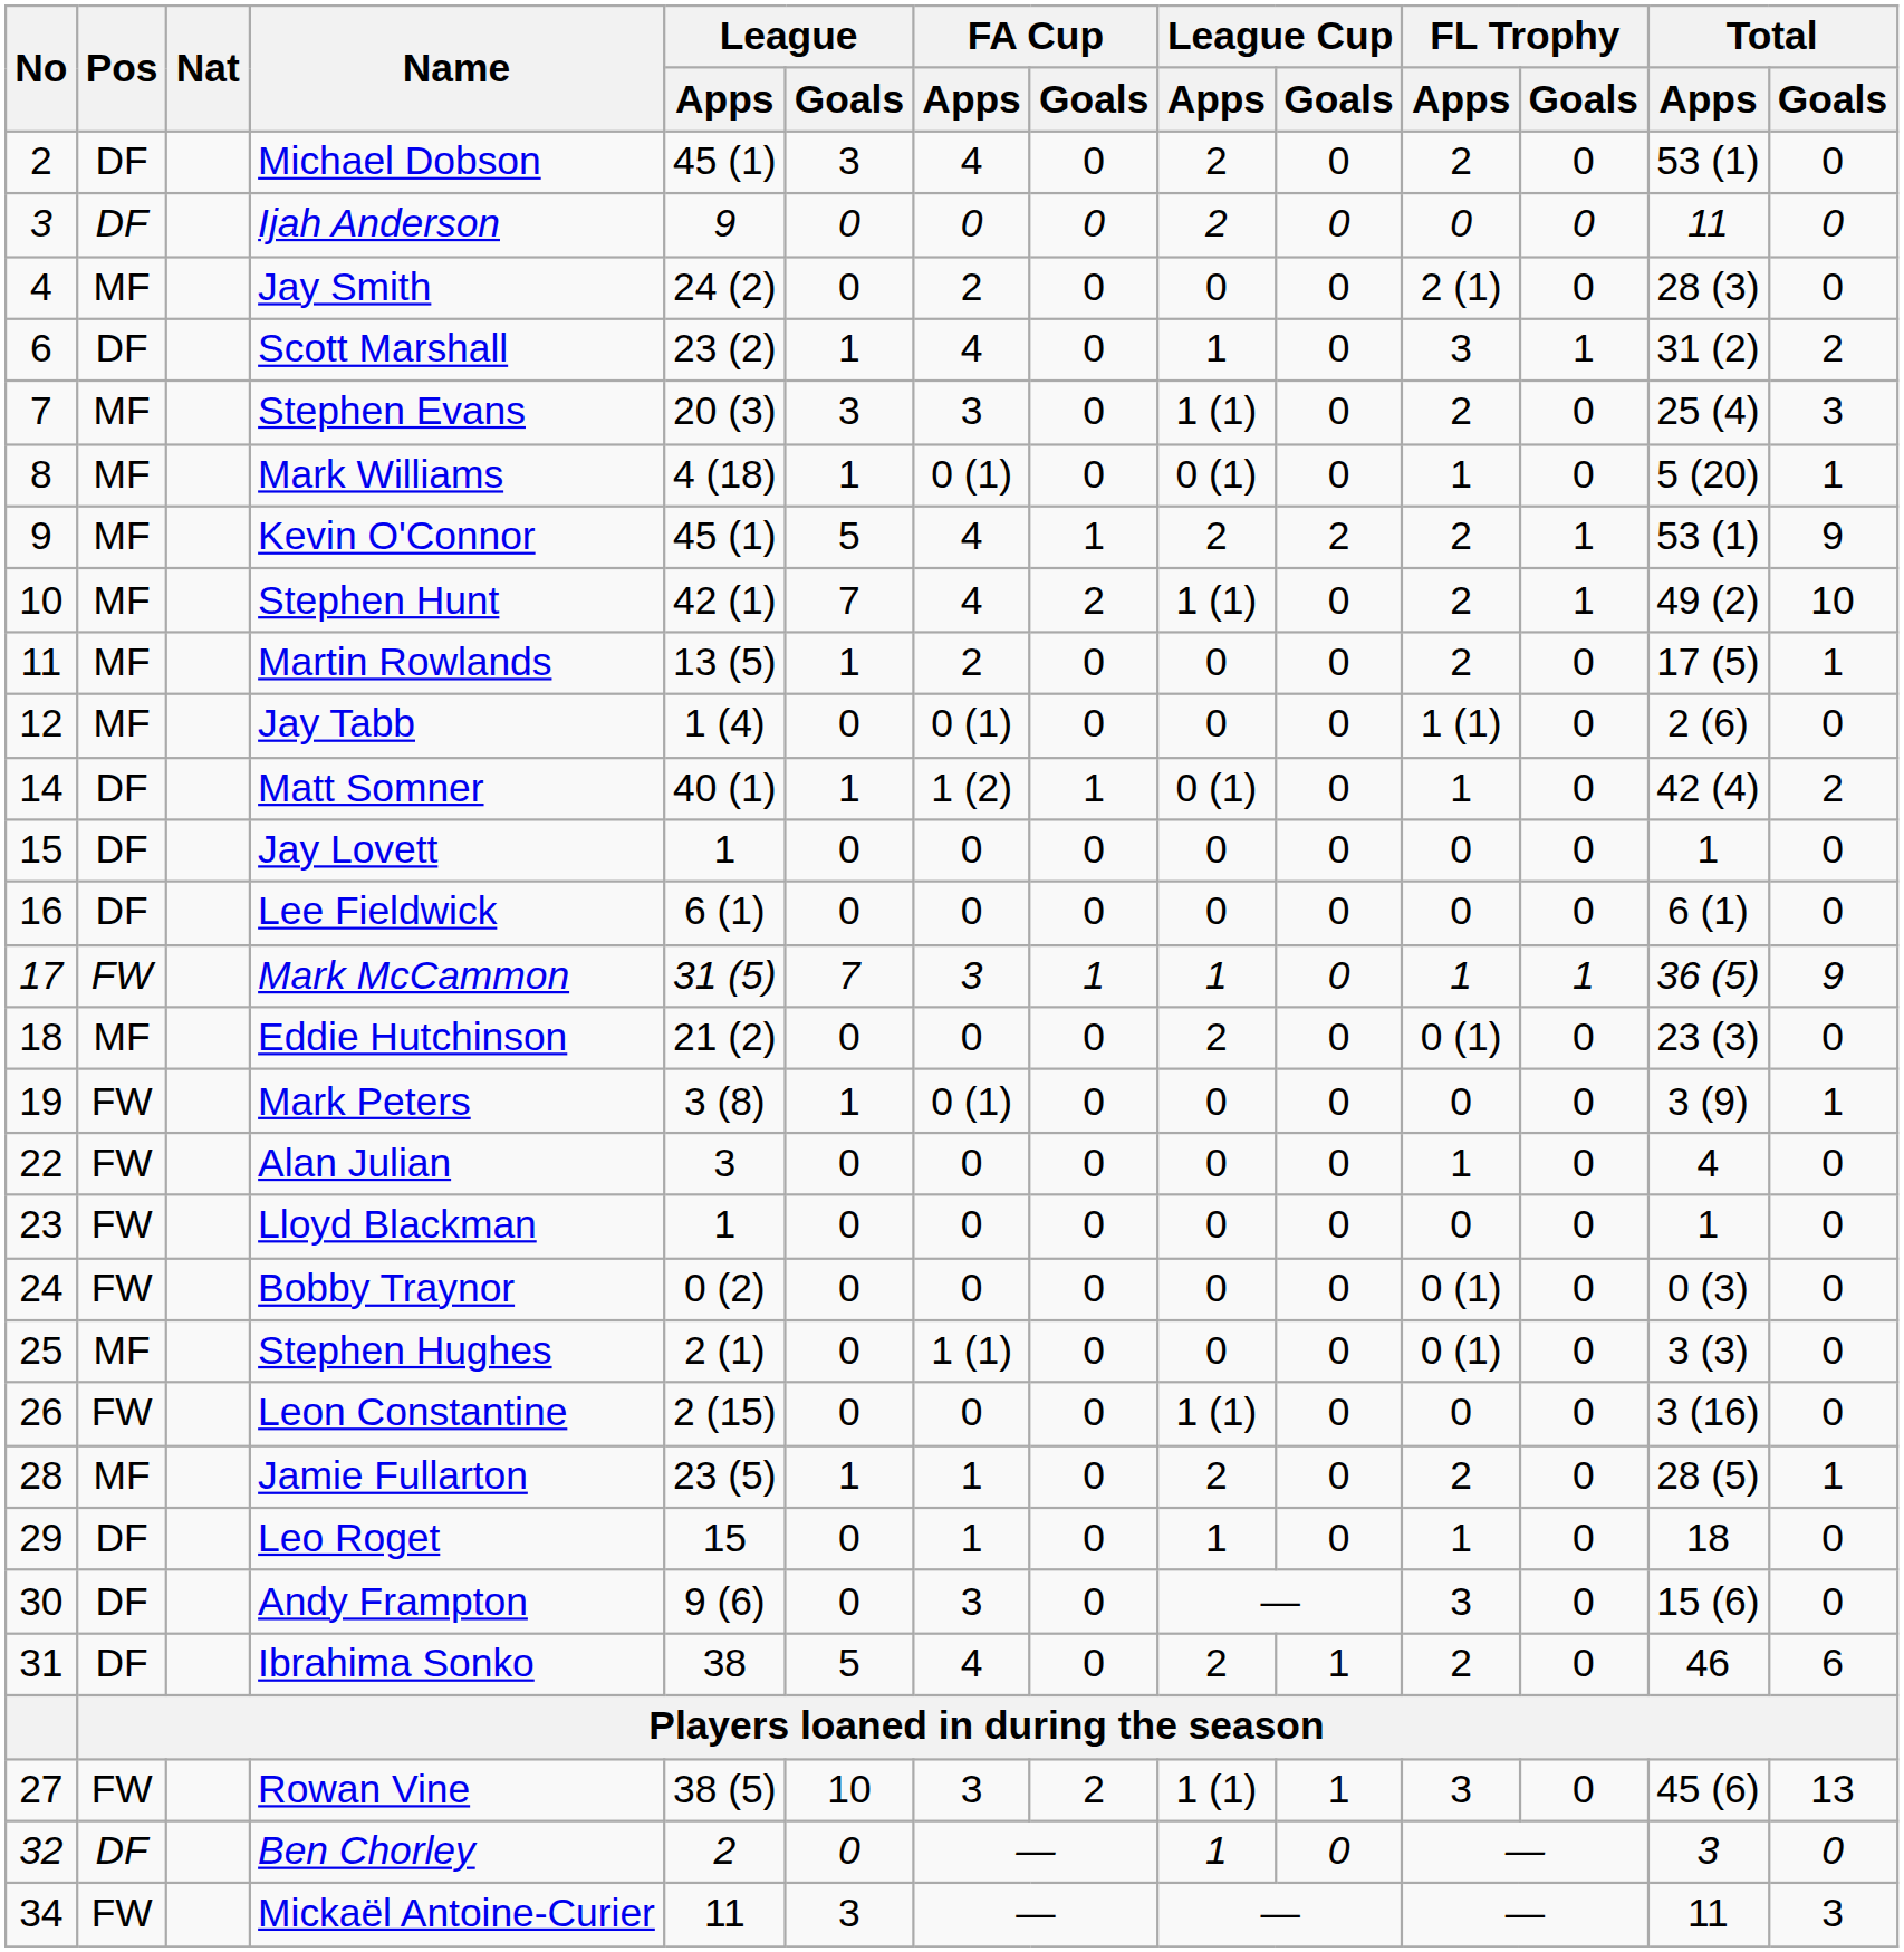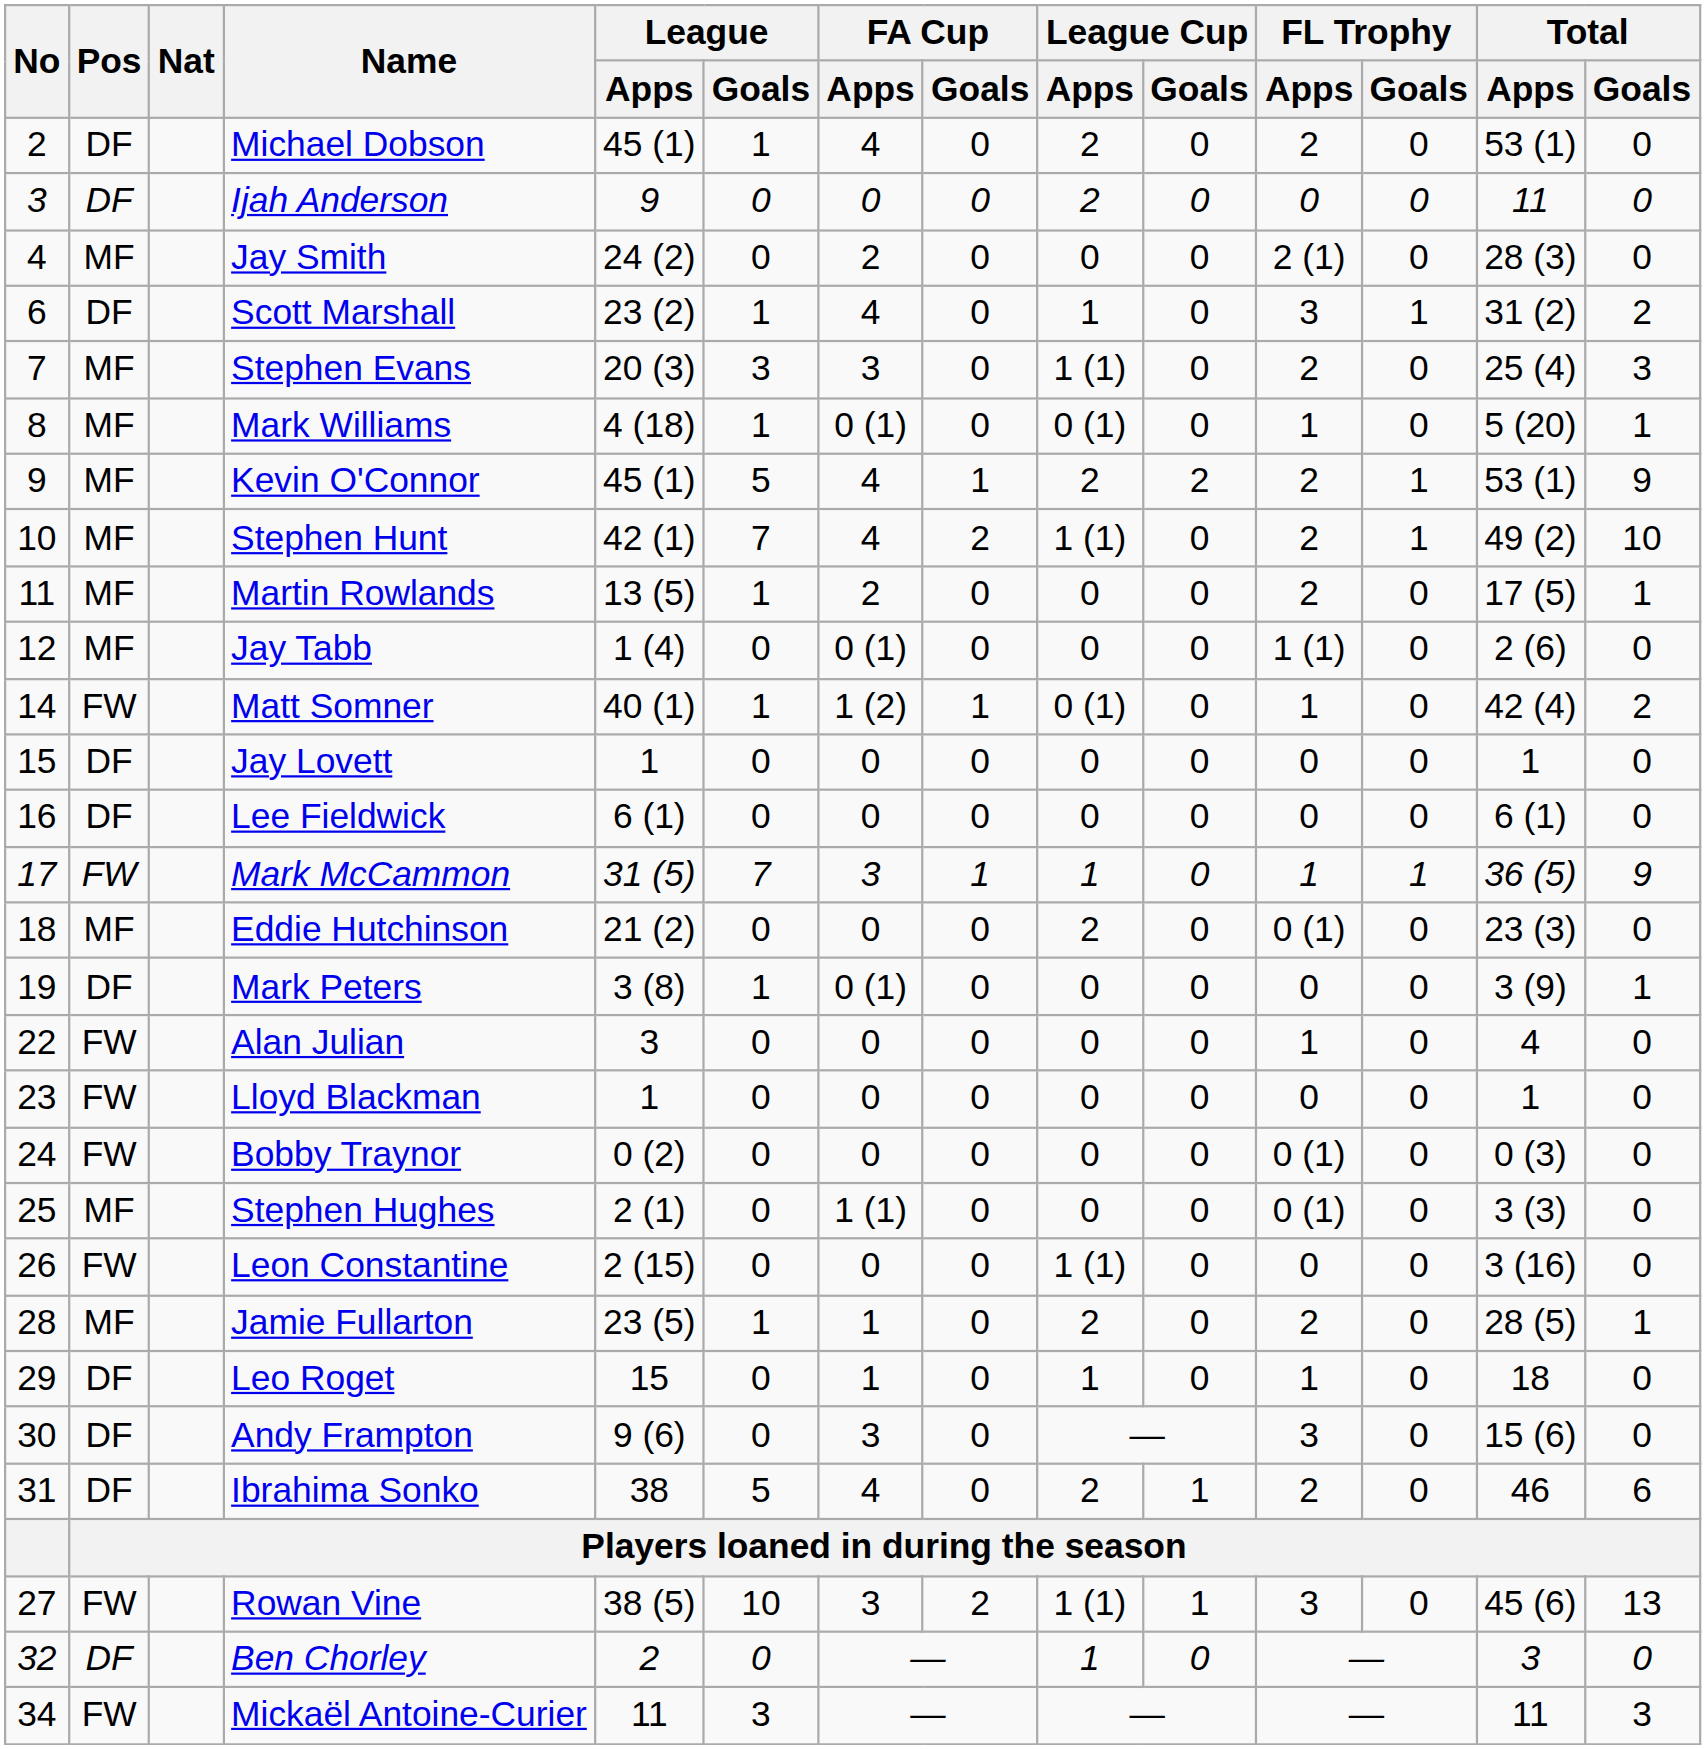Michael Dobson | League / Goals: 3 -> 1
Matt Somner | Pos: DF -> FW
Mark Peters | Pos: FW -> DF
